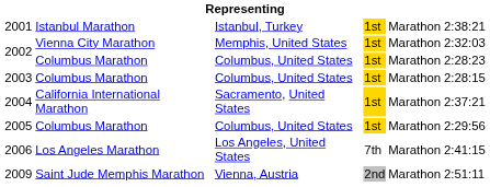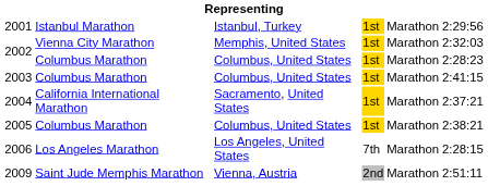2001 | column 6: 2:38:21 -> 2:29:56
2003 | column 6: 2:28:15 -> 2:41:15
2005 | column 6: 2:29:56 -> 2:38:21
2006 | column 6: 2:41:15 -> 2:28:15
